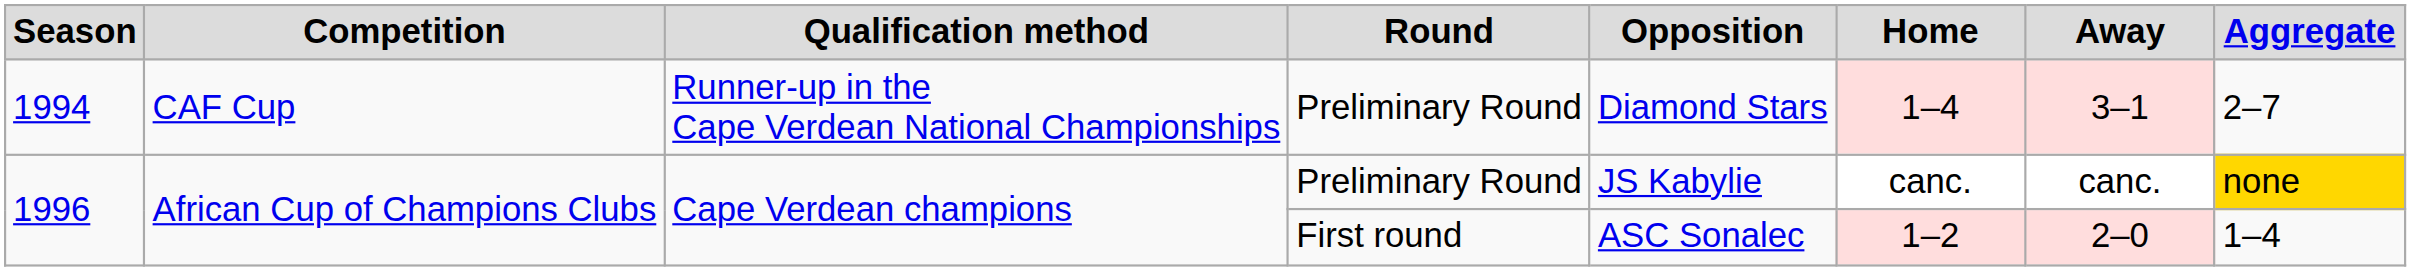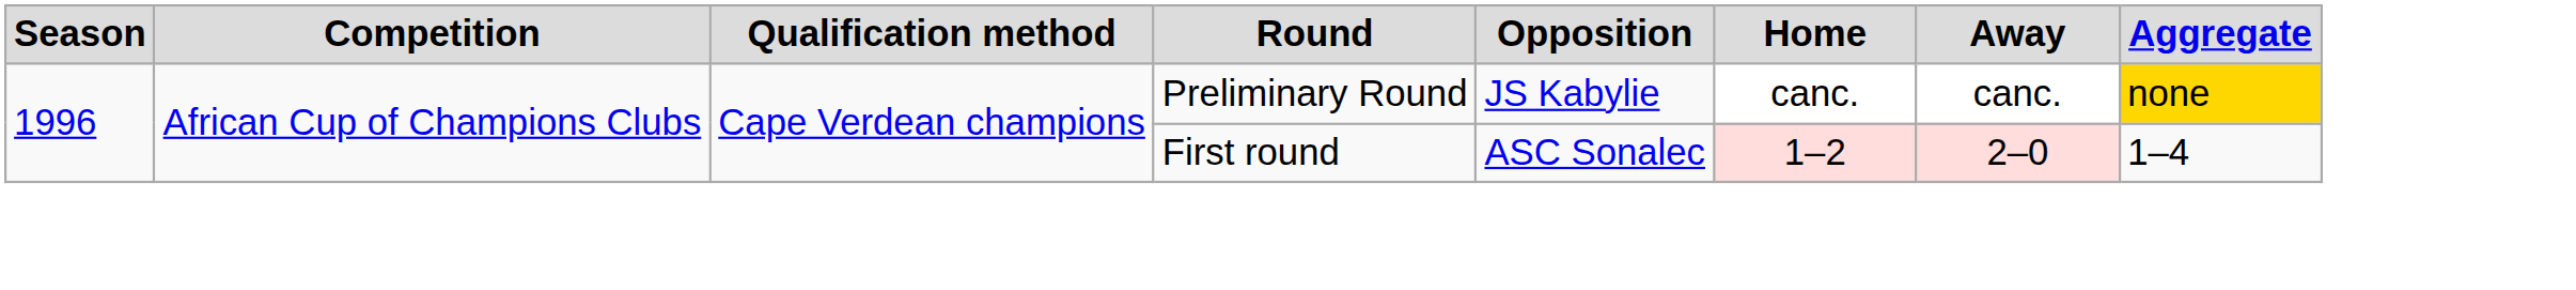- row: 1994 | CAF Cup | Runner-up in the Cape Verdean National Championships | Preliminary Round | Diamond Stars | 1–4 | 3–1 | 2–7
